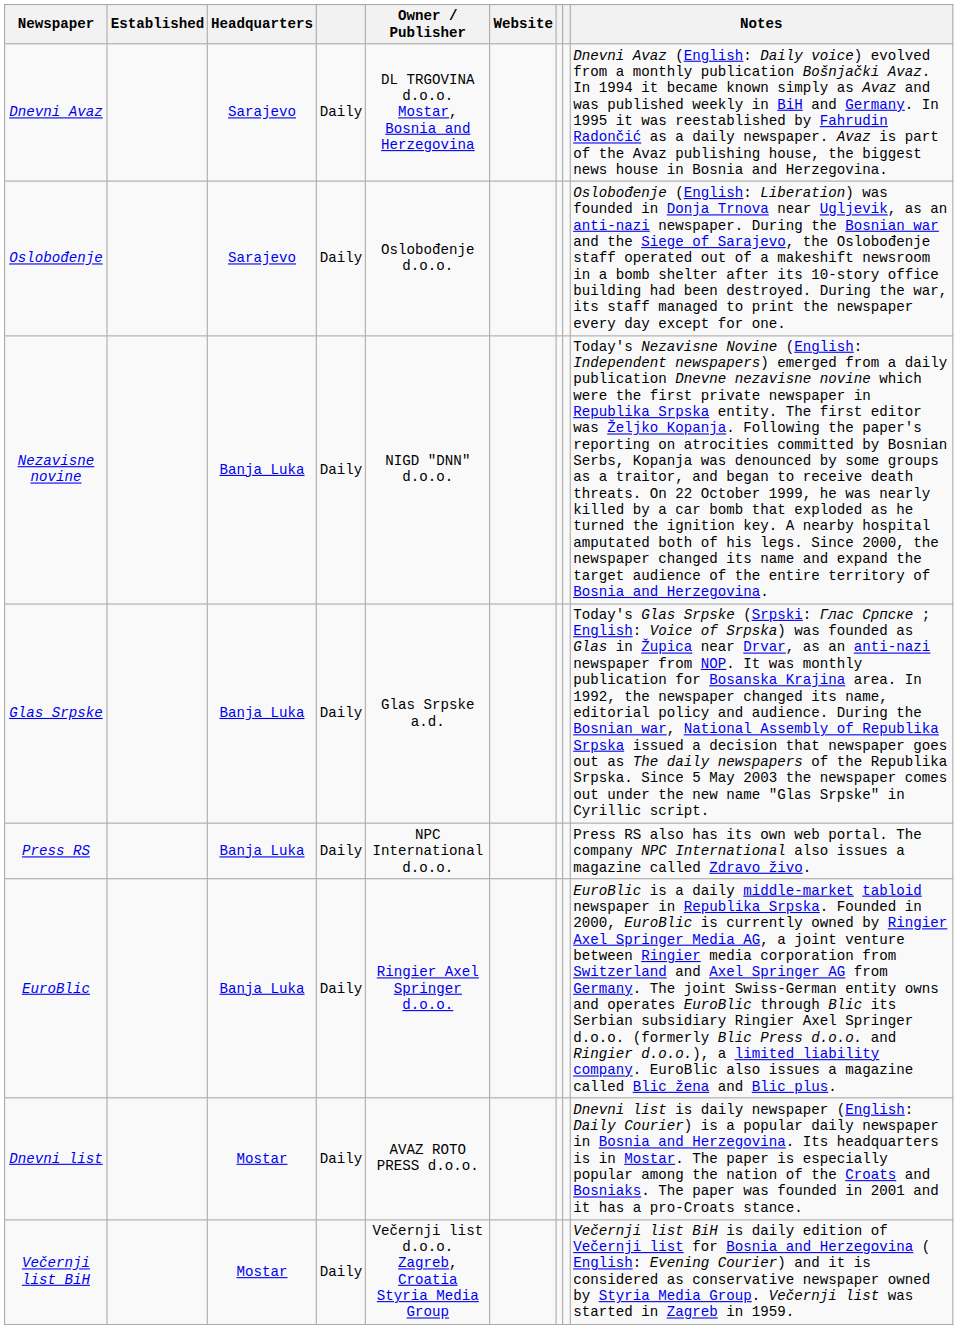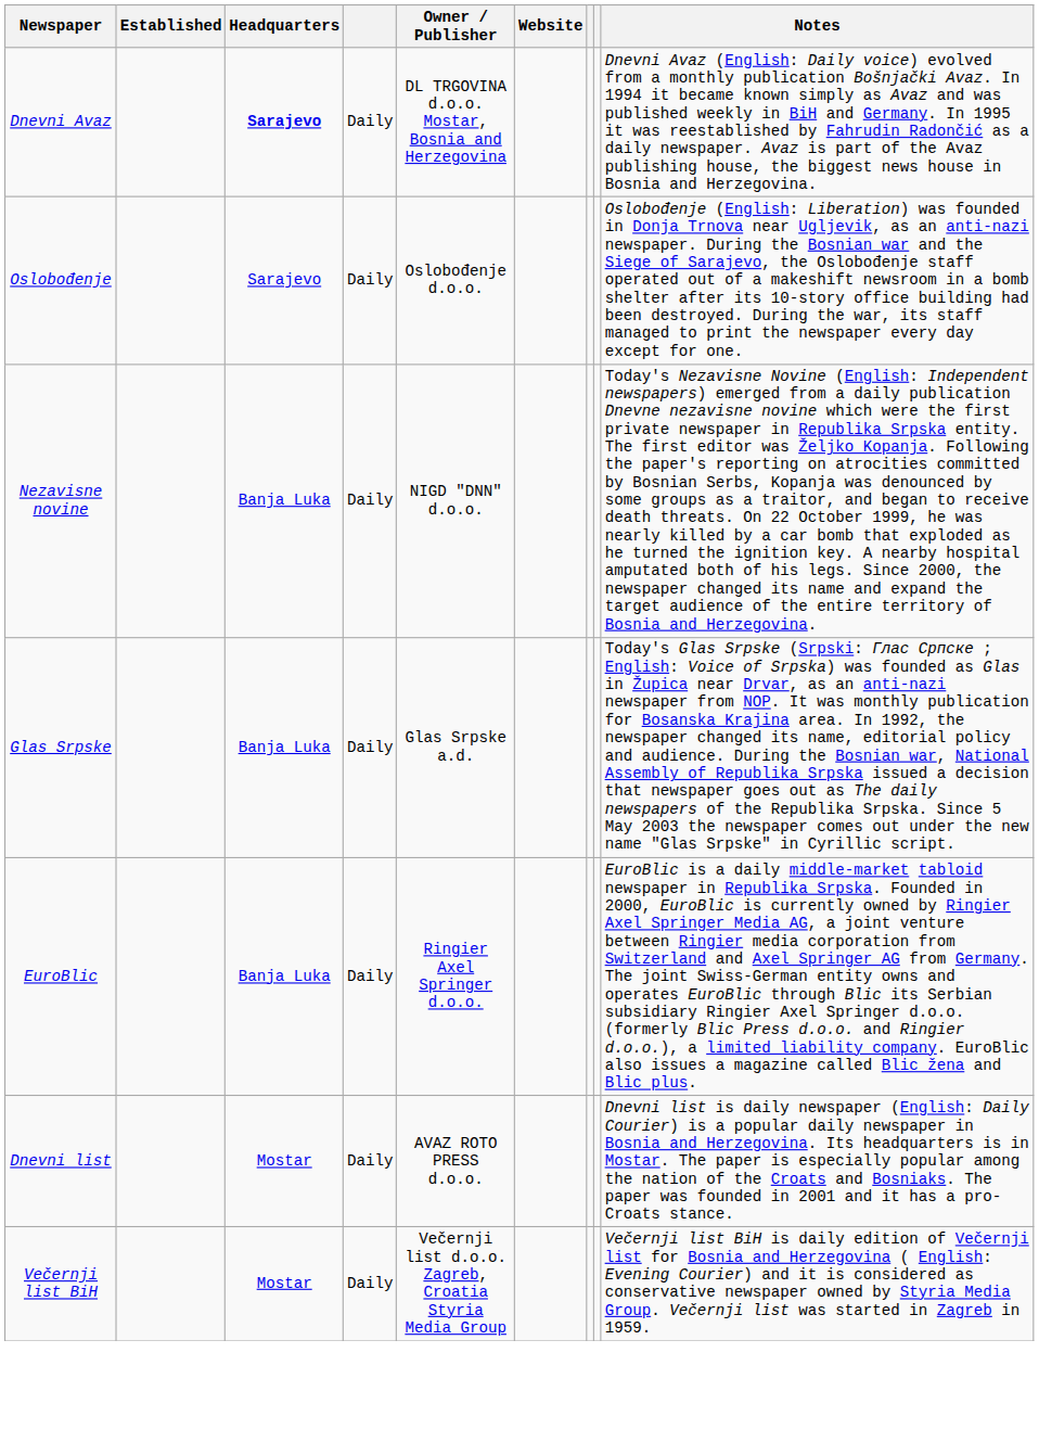Dnevni Avaz | Headquarters: normal -> bold
- row: Press RS | Banja Luka | Daily | NPC International d.o.o. | Press RS also has its own web portal. The company NPC International also issues a magazine called Zdravo živo.
